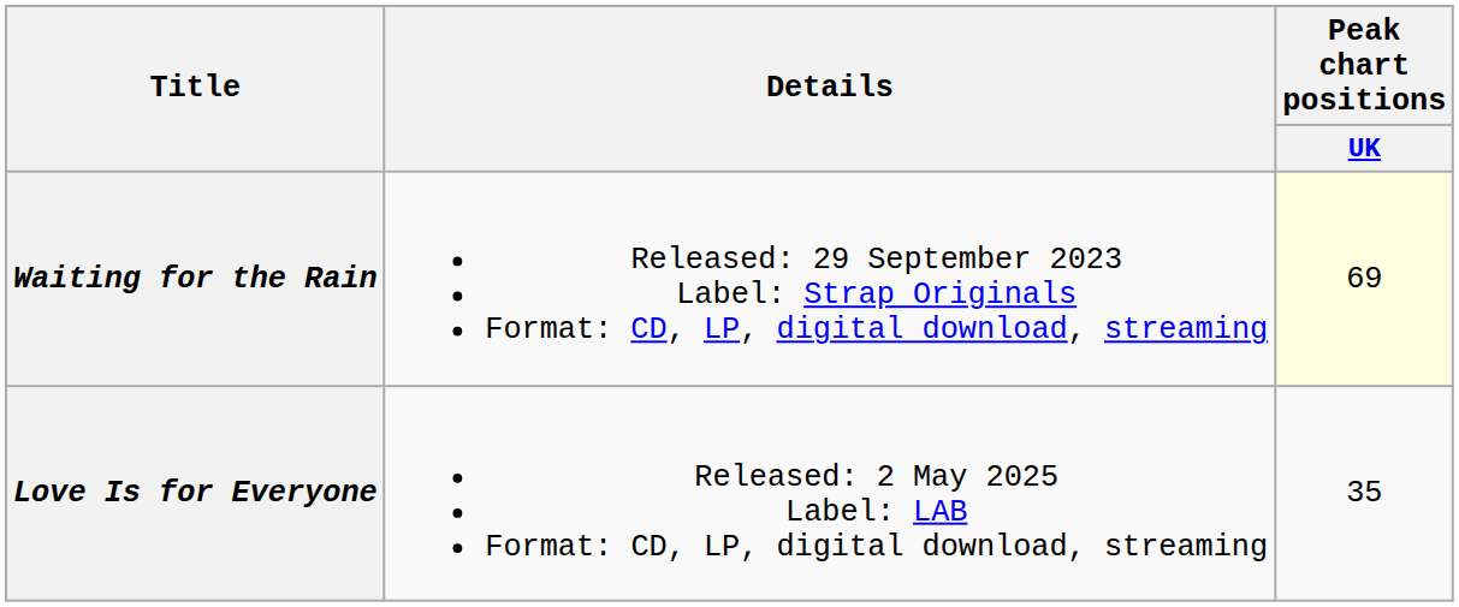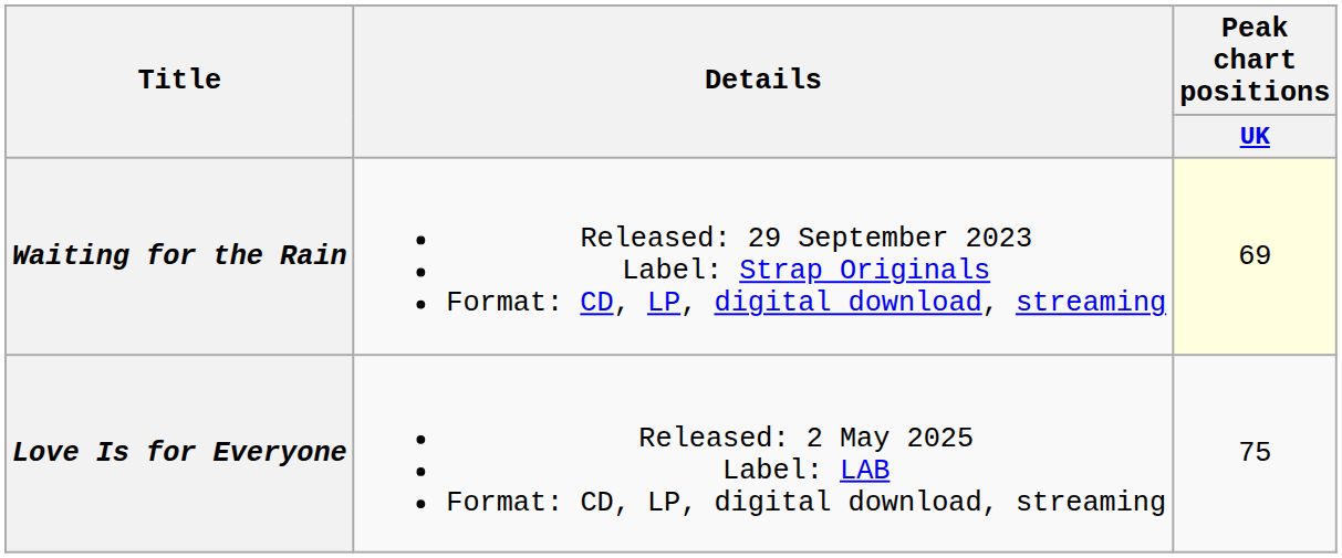Love Is for Everyone | Peak chart positions / UK: 35 -> 75
